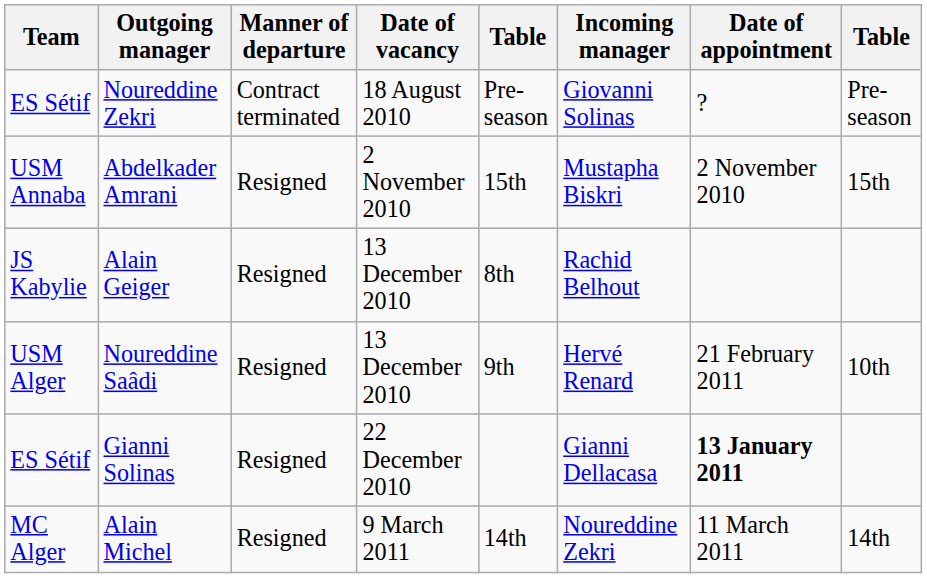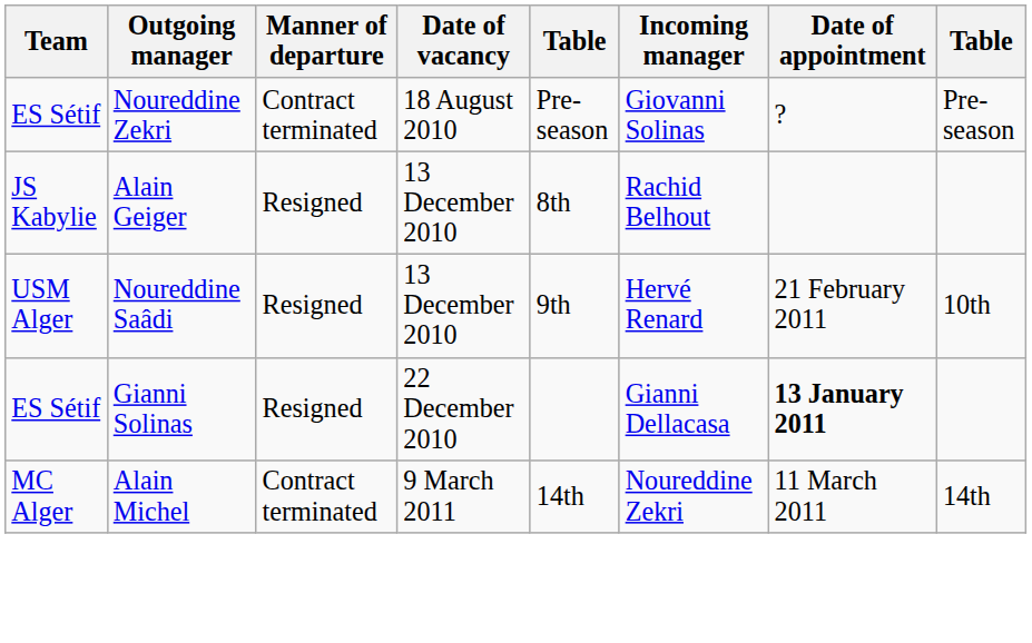- row: USM Annaba | Abdelkader Amrani | Resigned | 2 November 2010 | 15th | Mustapha Biskri | 2 November 2010 | 15th
Alain Michel | Manner of departure: Resigned -> Contract terminated
